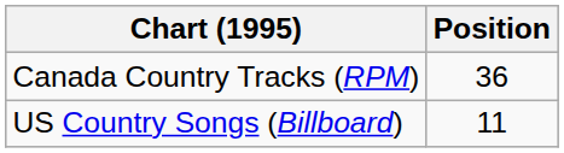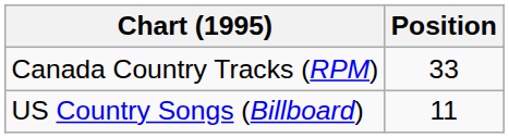Canada Country Tracks (RPM) | Position: 36 -> 33
